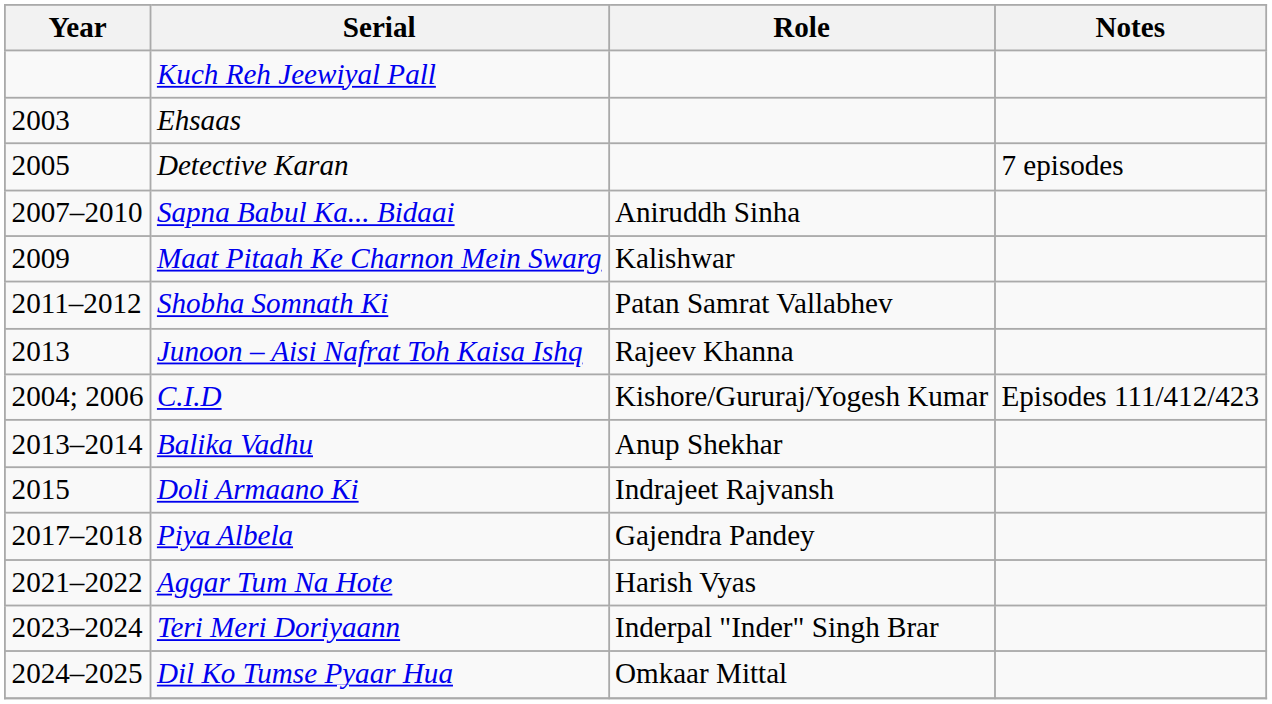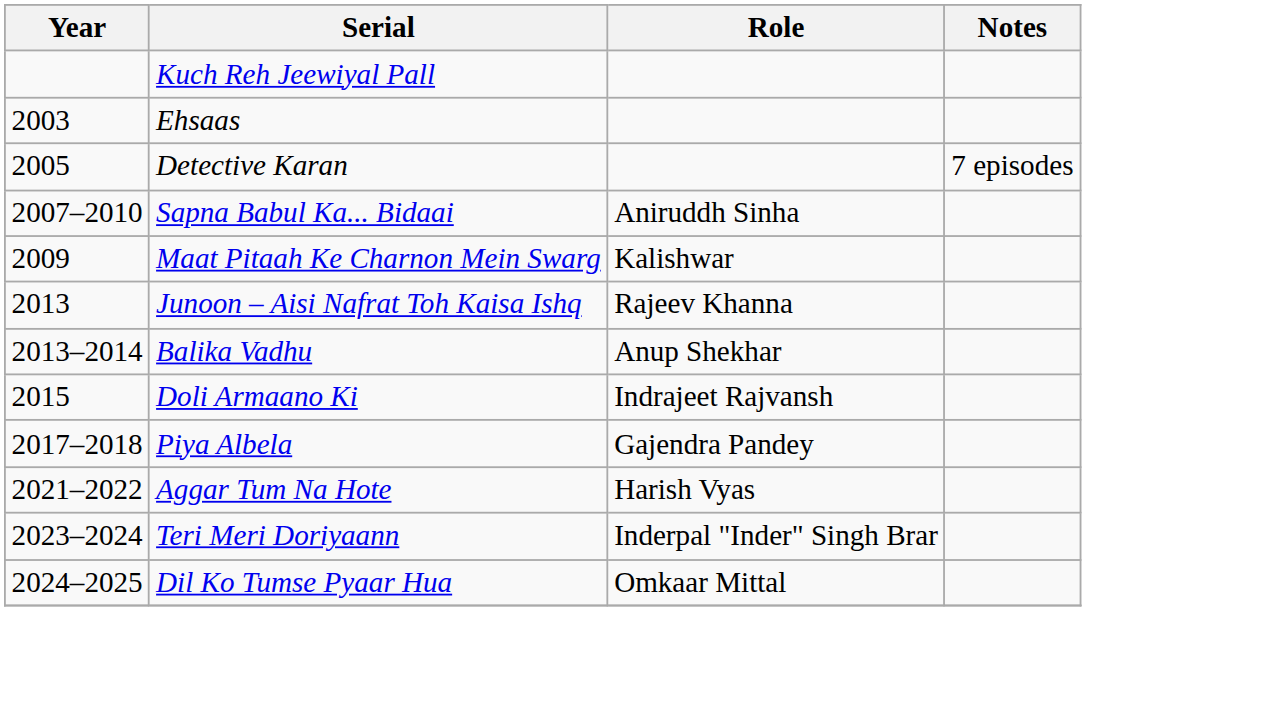- row: 2011–2012 | Shobha Somnath Ki | Patan Samrat Vallabhev
- row: 2004; 2006 | C.I.D | Kishore/Gururaj/Yogesh Kumar | Episodes 111/412/423
